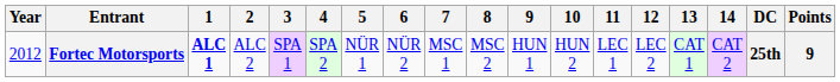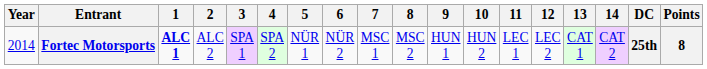Fortec Motorsports | Year: 2012 -> 2014
Fortec Motorsports | Points: 9 -> 8
